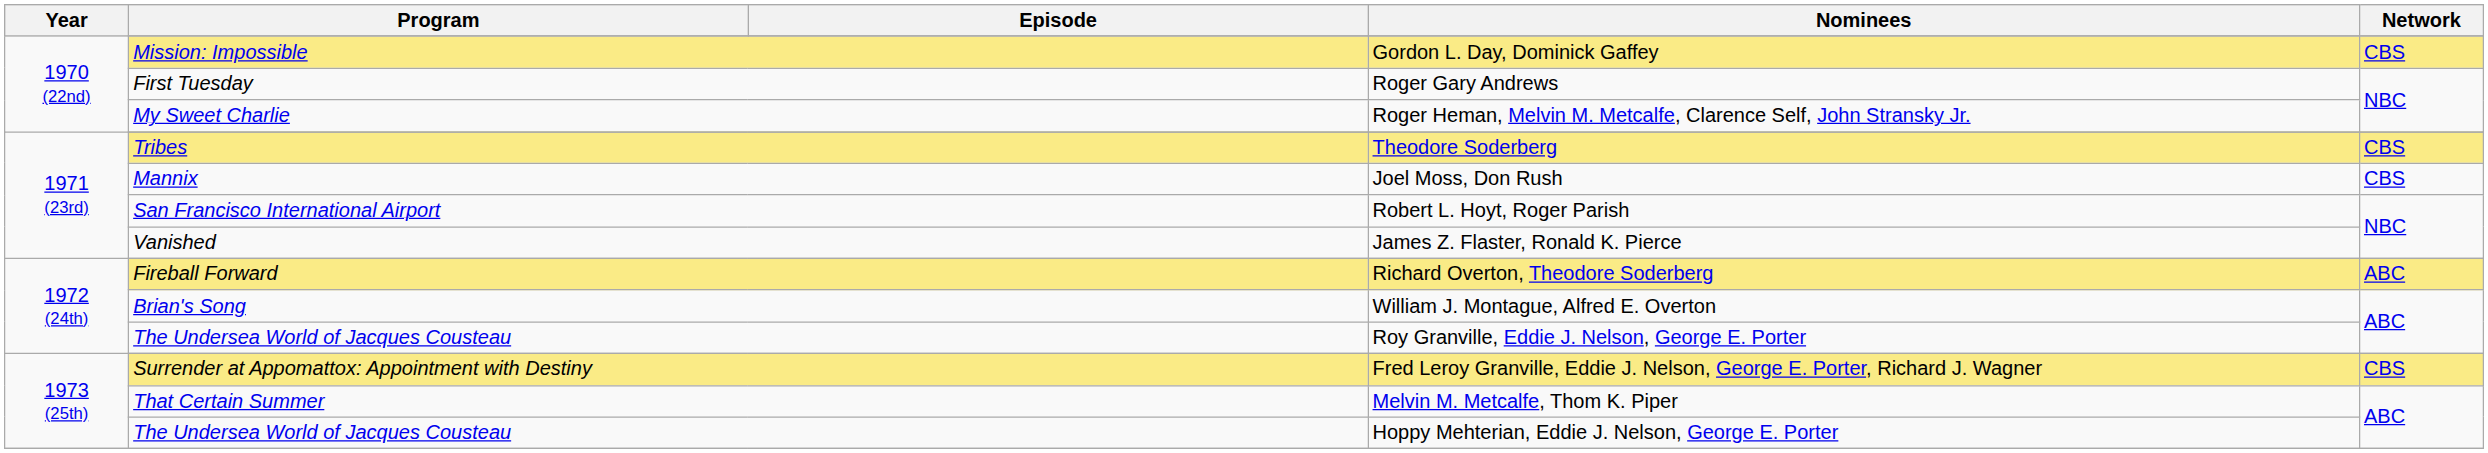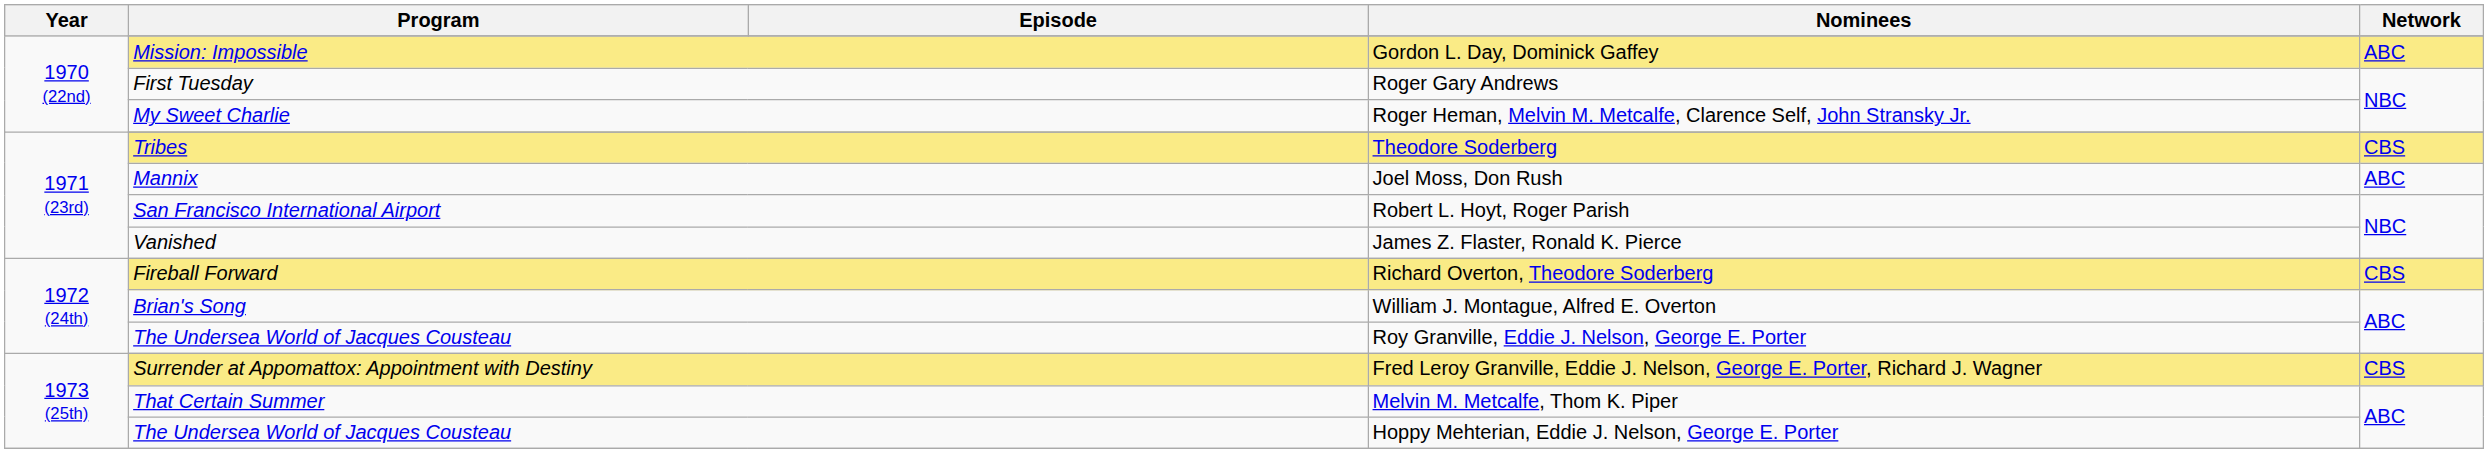Gordon L. Day, Dominick Gaffey | Network: CBS -> ABC
Joel Moss, Don Rush | Network: CBS -> ABC
Richard Overton, Theodore Soderberg | Network: ABC -> CBS
